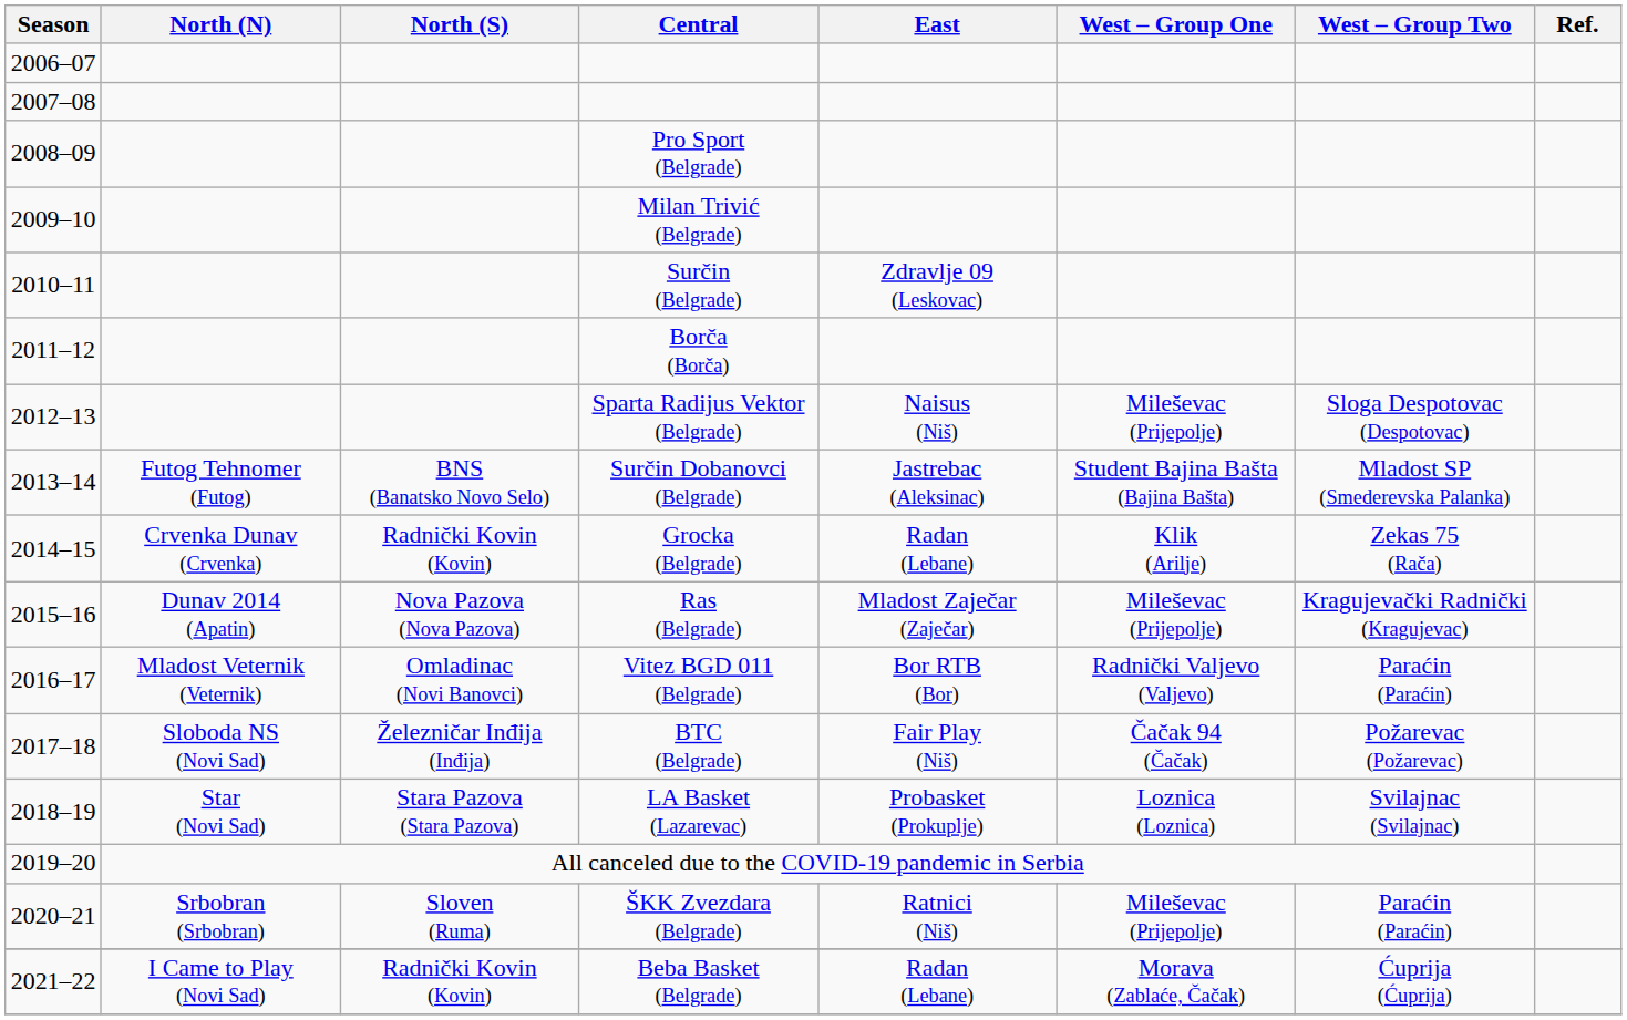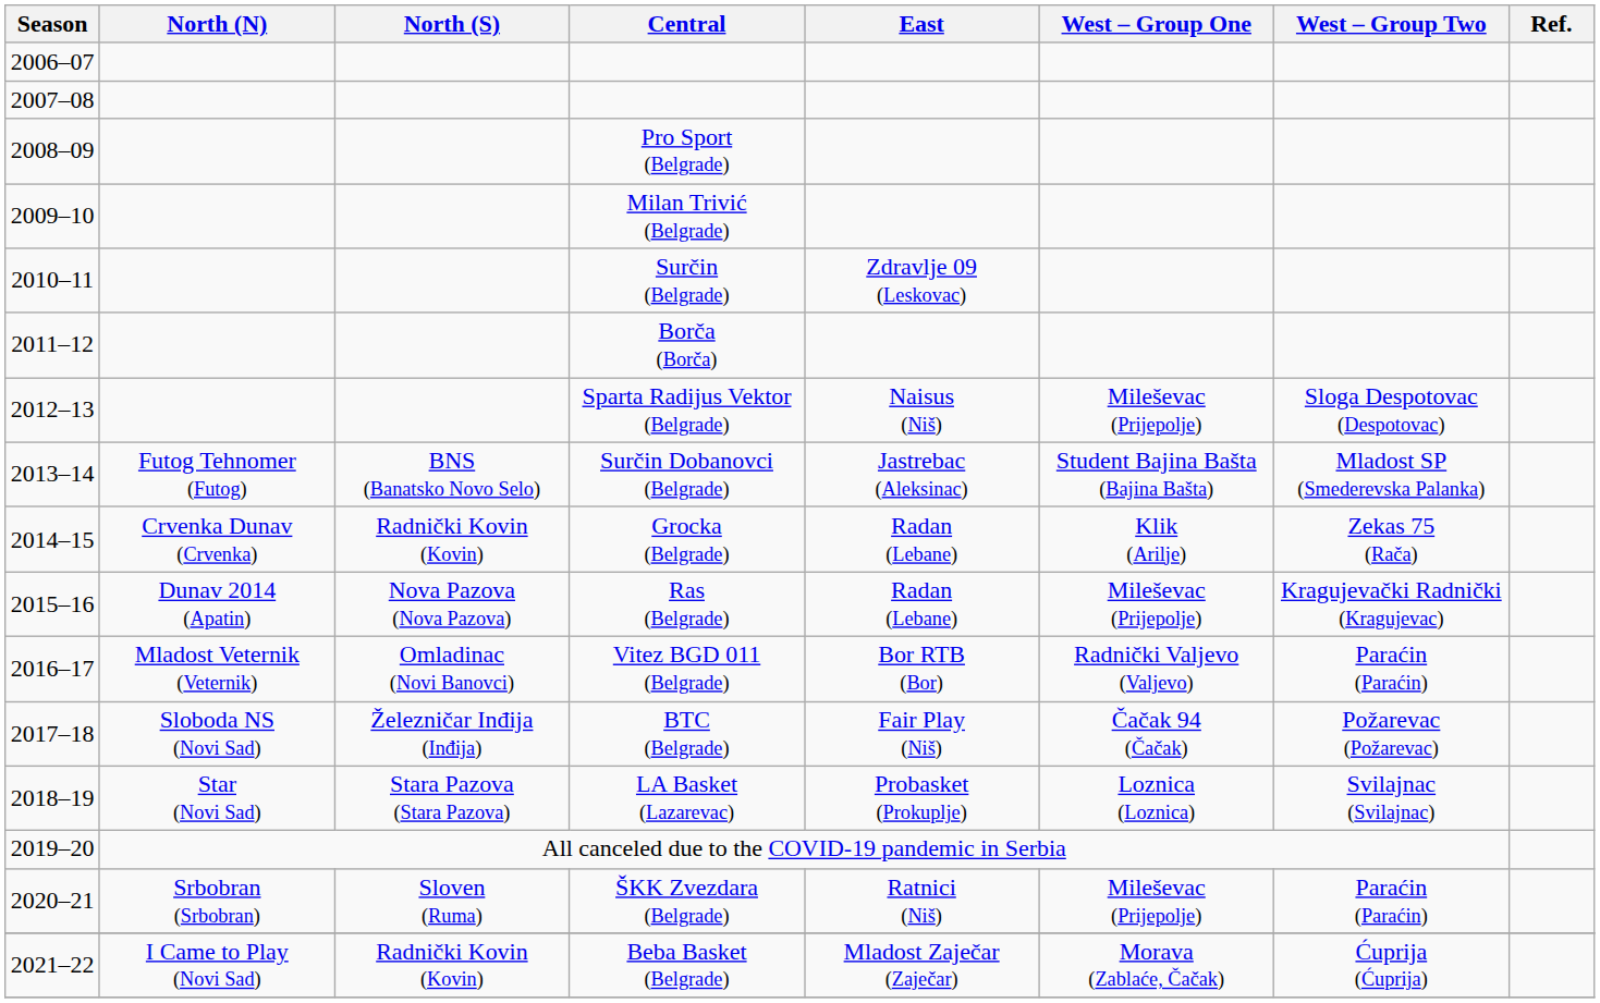Ras (Belgrade) | East: Mladost Zaječar (Zaječar) -> Radan (Lebane)
Beba Basket (Belgrade) | East: Radan (Lebane) -> Mladost Zaječar (Zaječar)
